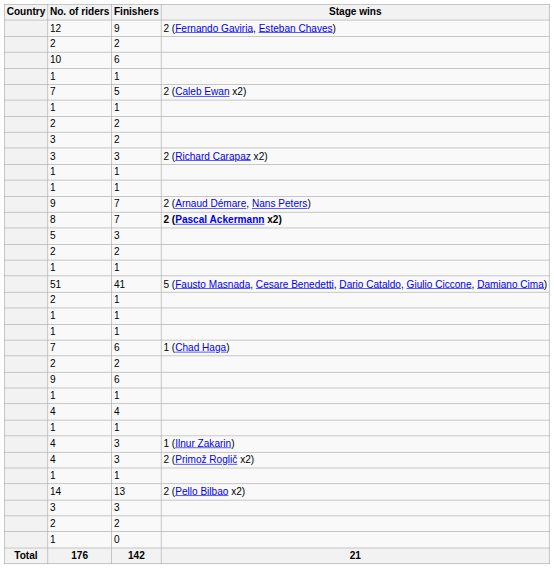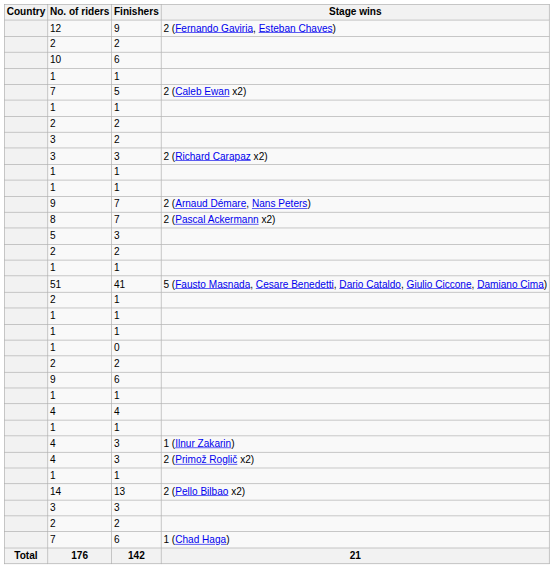8 | Stage wins: bold -> normal
rows swapped: 1 / 0 <-> 7 / 6
